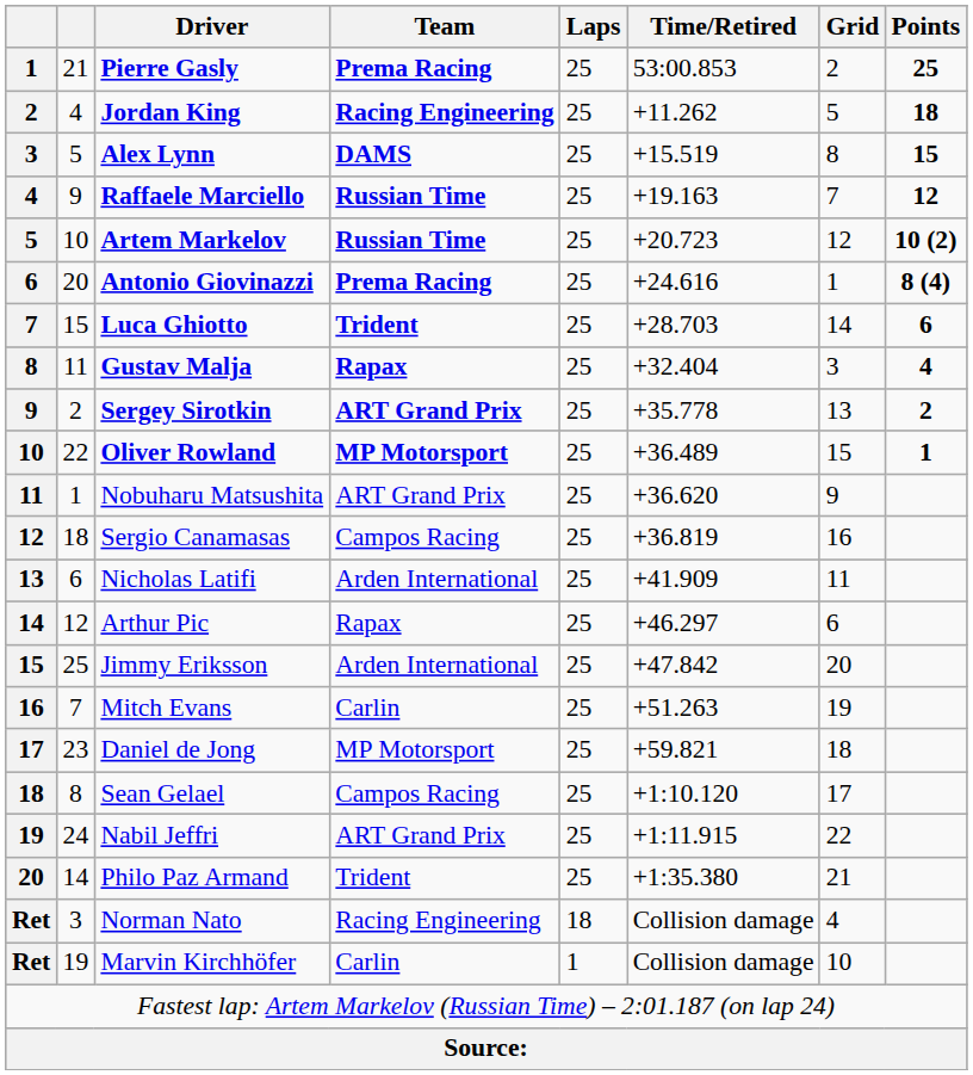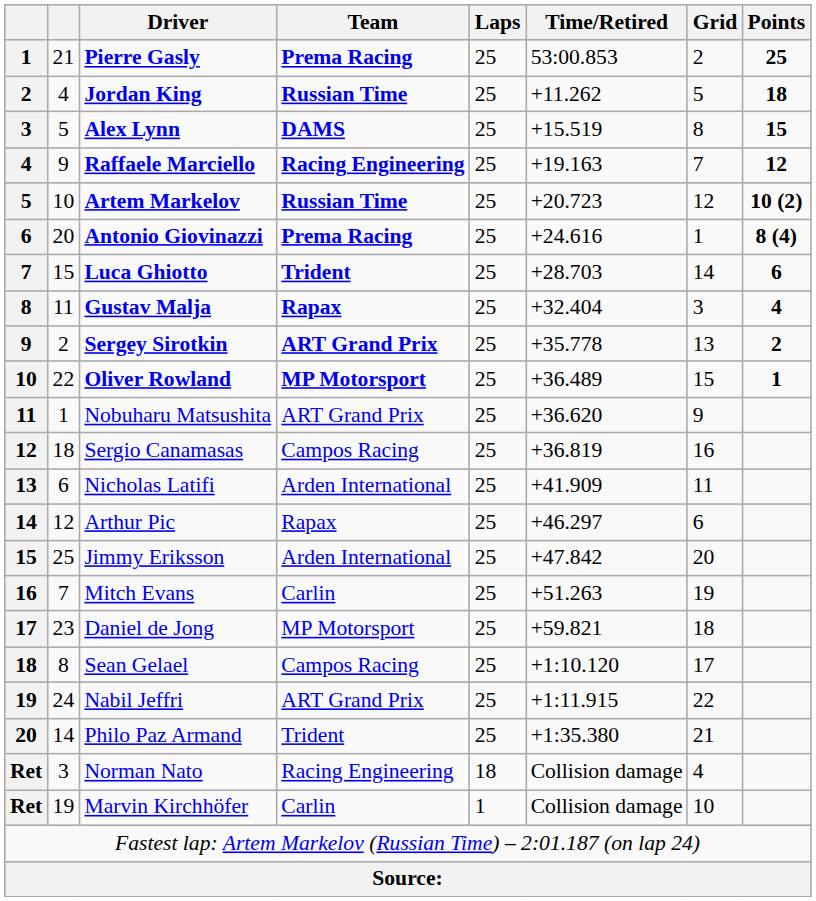Jordan King | Team: Racing Engineering -> Russian Time
Raffaele Marciello | Team: Russian Time -> Racing Engineering
